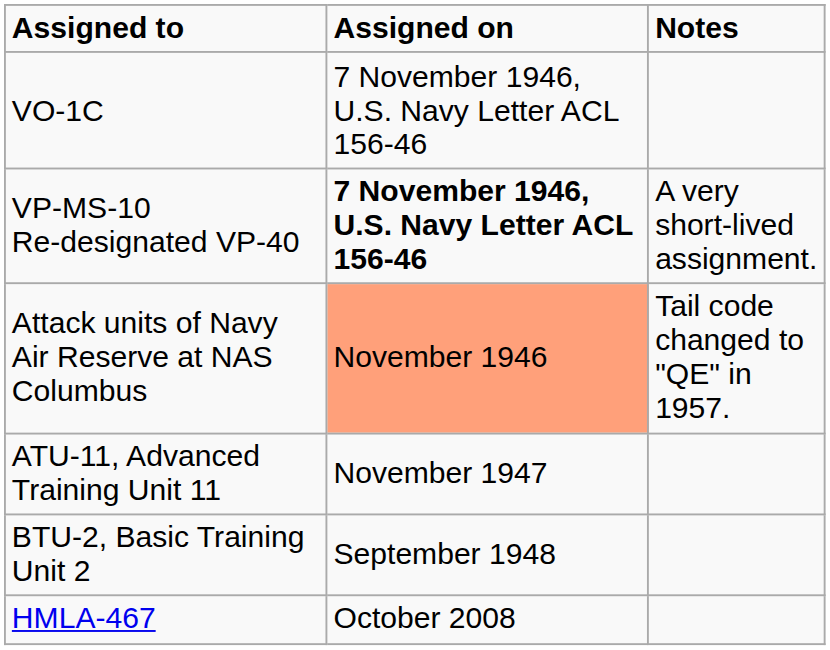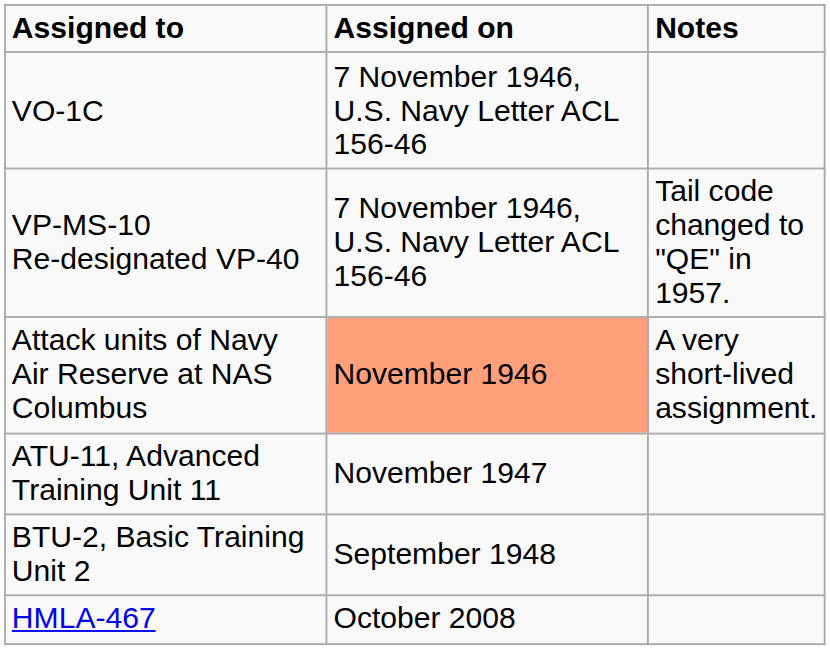VP-MS-10 Re-designated VP-40 | Assigned on: bold -> normal
VP-MS-10 Re-designated VP-40 | Notes: A very short-lived assignment. -> Tail code changed to "QE" in 1957.
Attack units of Navy Air Reserve at NAS Columbus | Notes: Tail code changed to "QE" in 1957. -> A very short-lived assignment.
